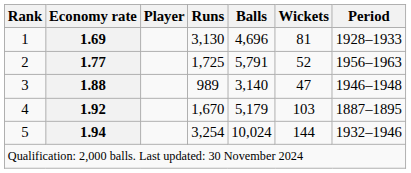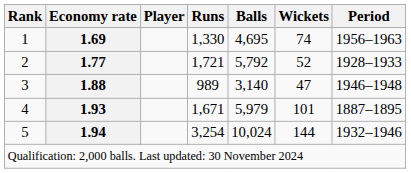1 | Runs: 3,130 -> 1,330
1 | Balls: 4,696 -> 4,695
1 | Wickets: 81 -> 74
1 | Period: 1928–1933 -> 1956–1963
2 | Runs: 1,725 -> 1,721
2 | Balls: 5,791 -> 5,792
2 | Period: 1956–1963 -> 1928–1933
4 | Economy rate: 1.92 -> 1.93
4 | Runs: 1,670 -> 1,671
4 | Balls: 5,179 -> 5,979
4 | Wickets: 103 -> 101
